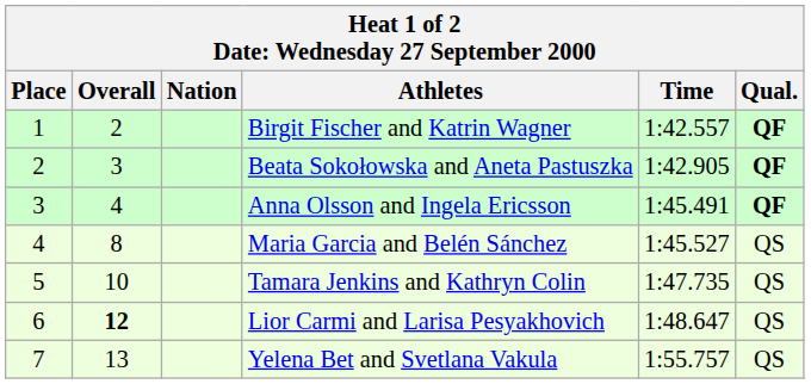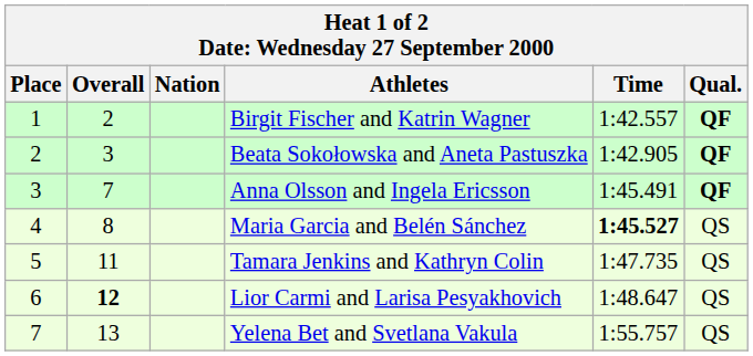Anna Olsson and Ingela Ericsson | Overall: 4 -> 7
Maria Garcia and Belén Sánchez | Time: normal -> bold
Tamara Jenkins and Kathryn Colin | Overall: 10 -> 11
